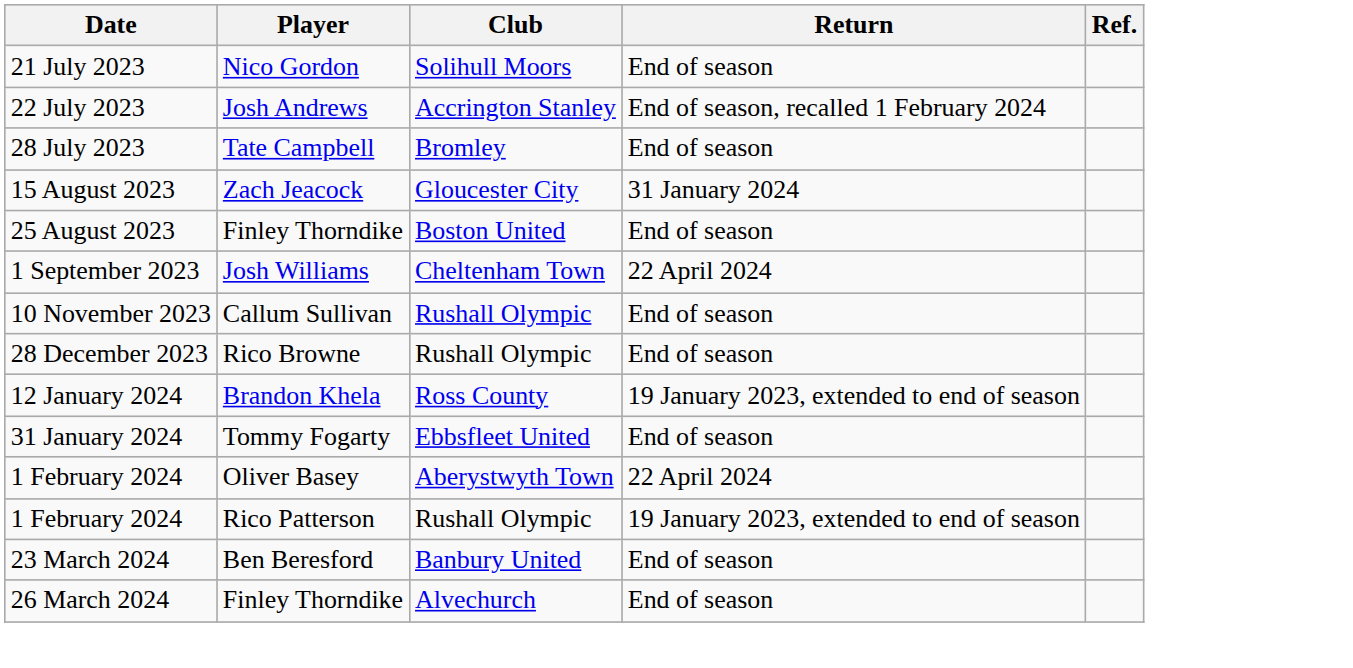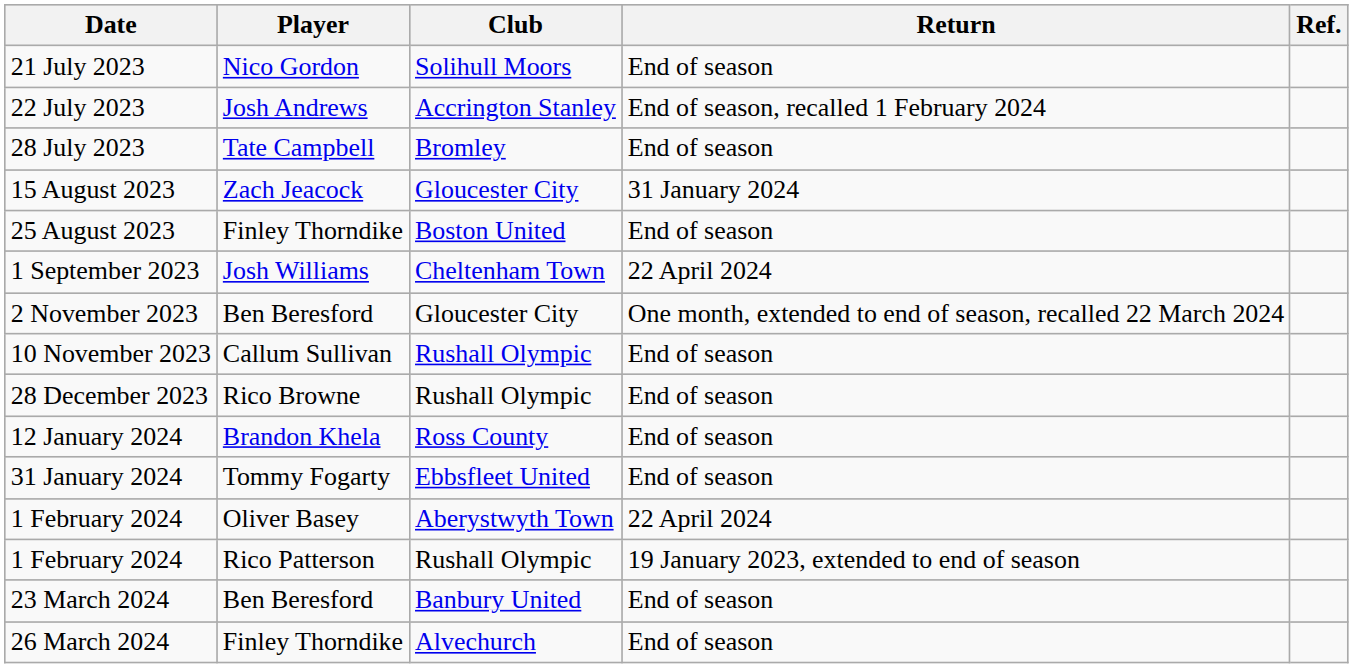+ row: 2 November 2023 | Ben Beresford | Gloucester City | One month, extended to end of season, recalled 22 March 2024
12 January 2024 | Return: 19 January 2023, extended to end of season -> End of season
